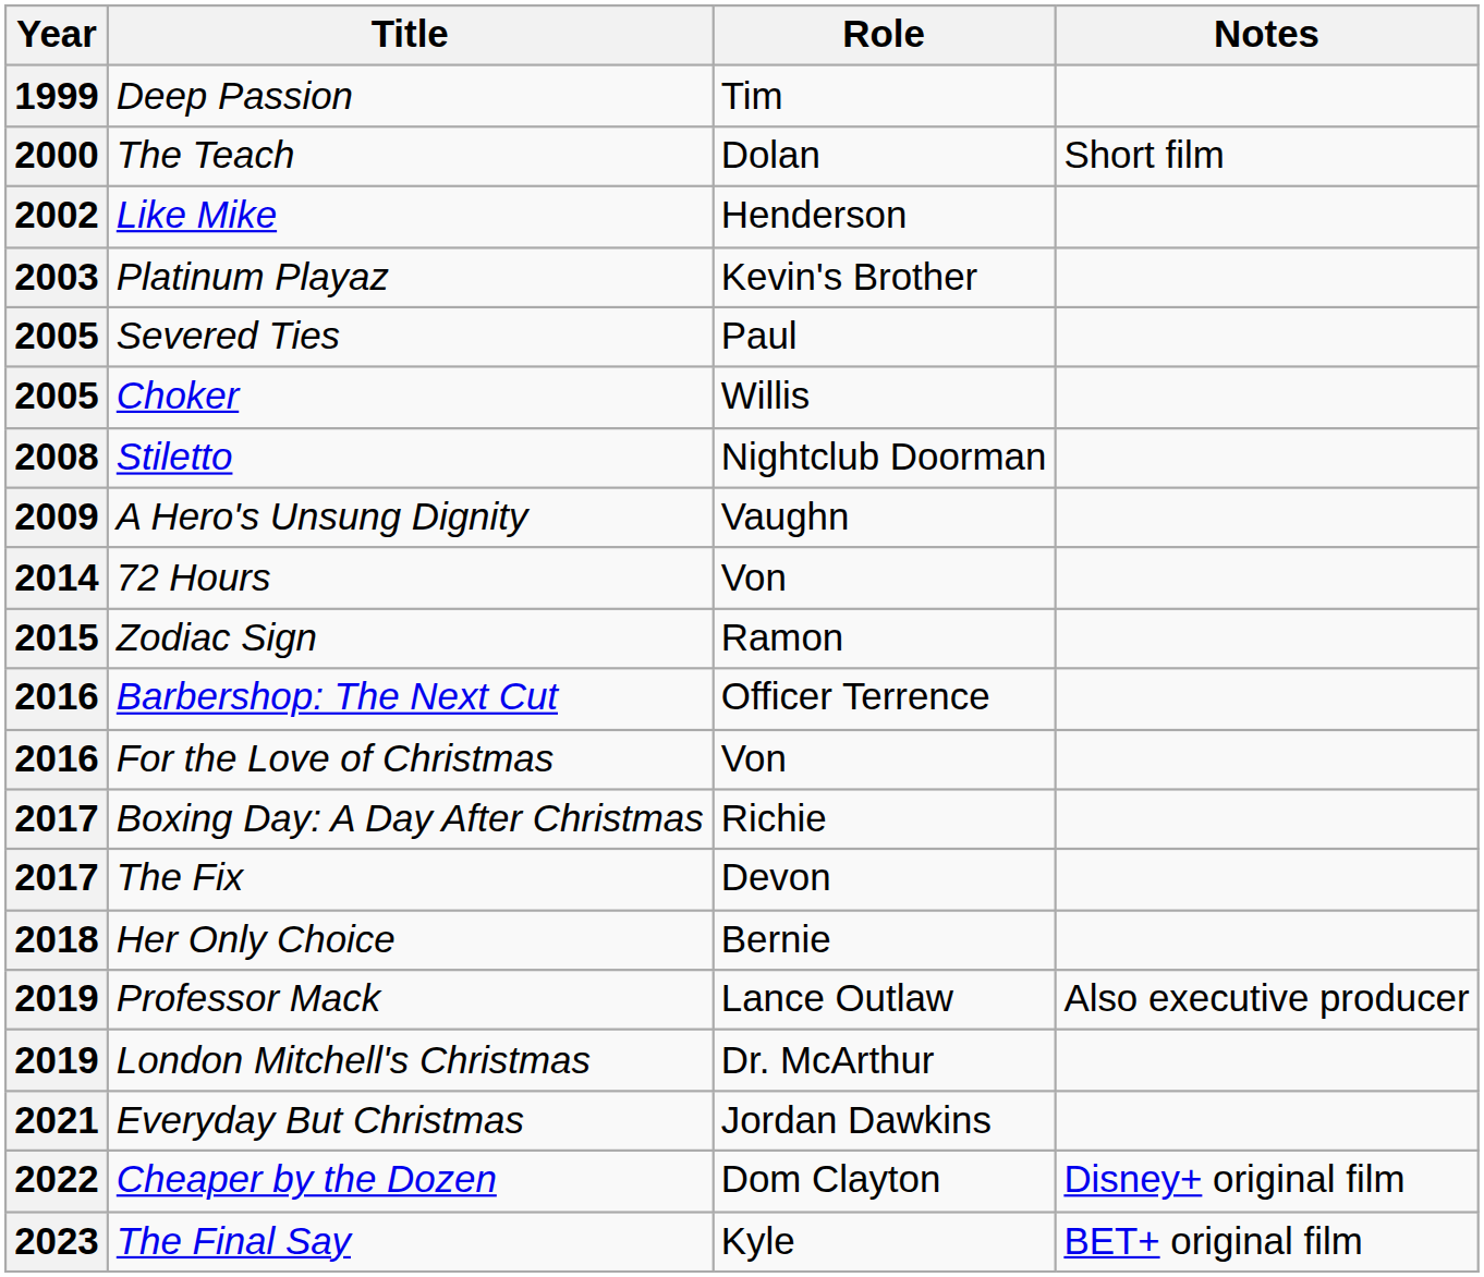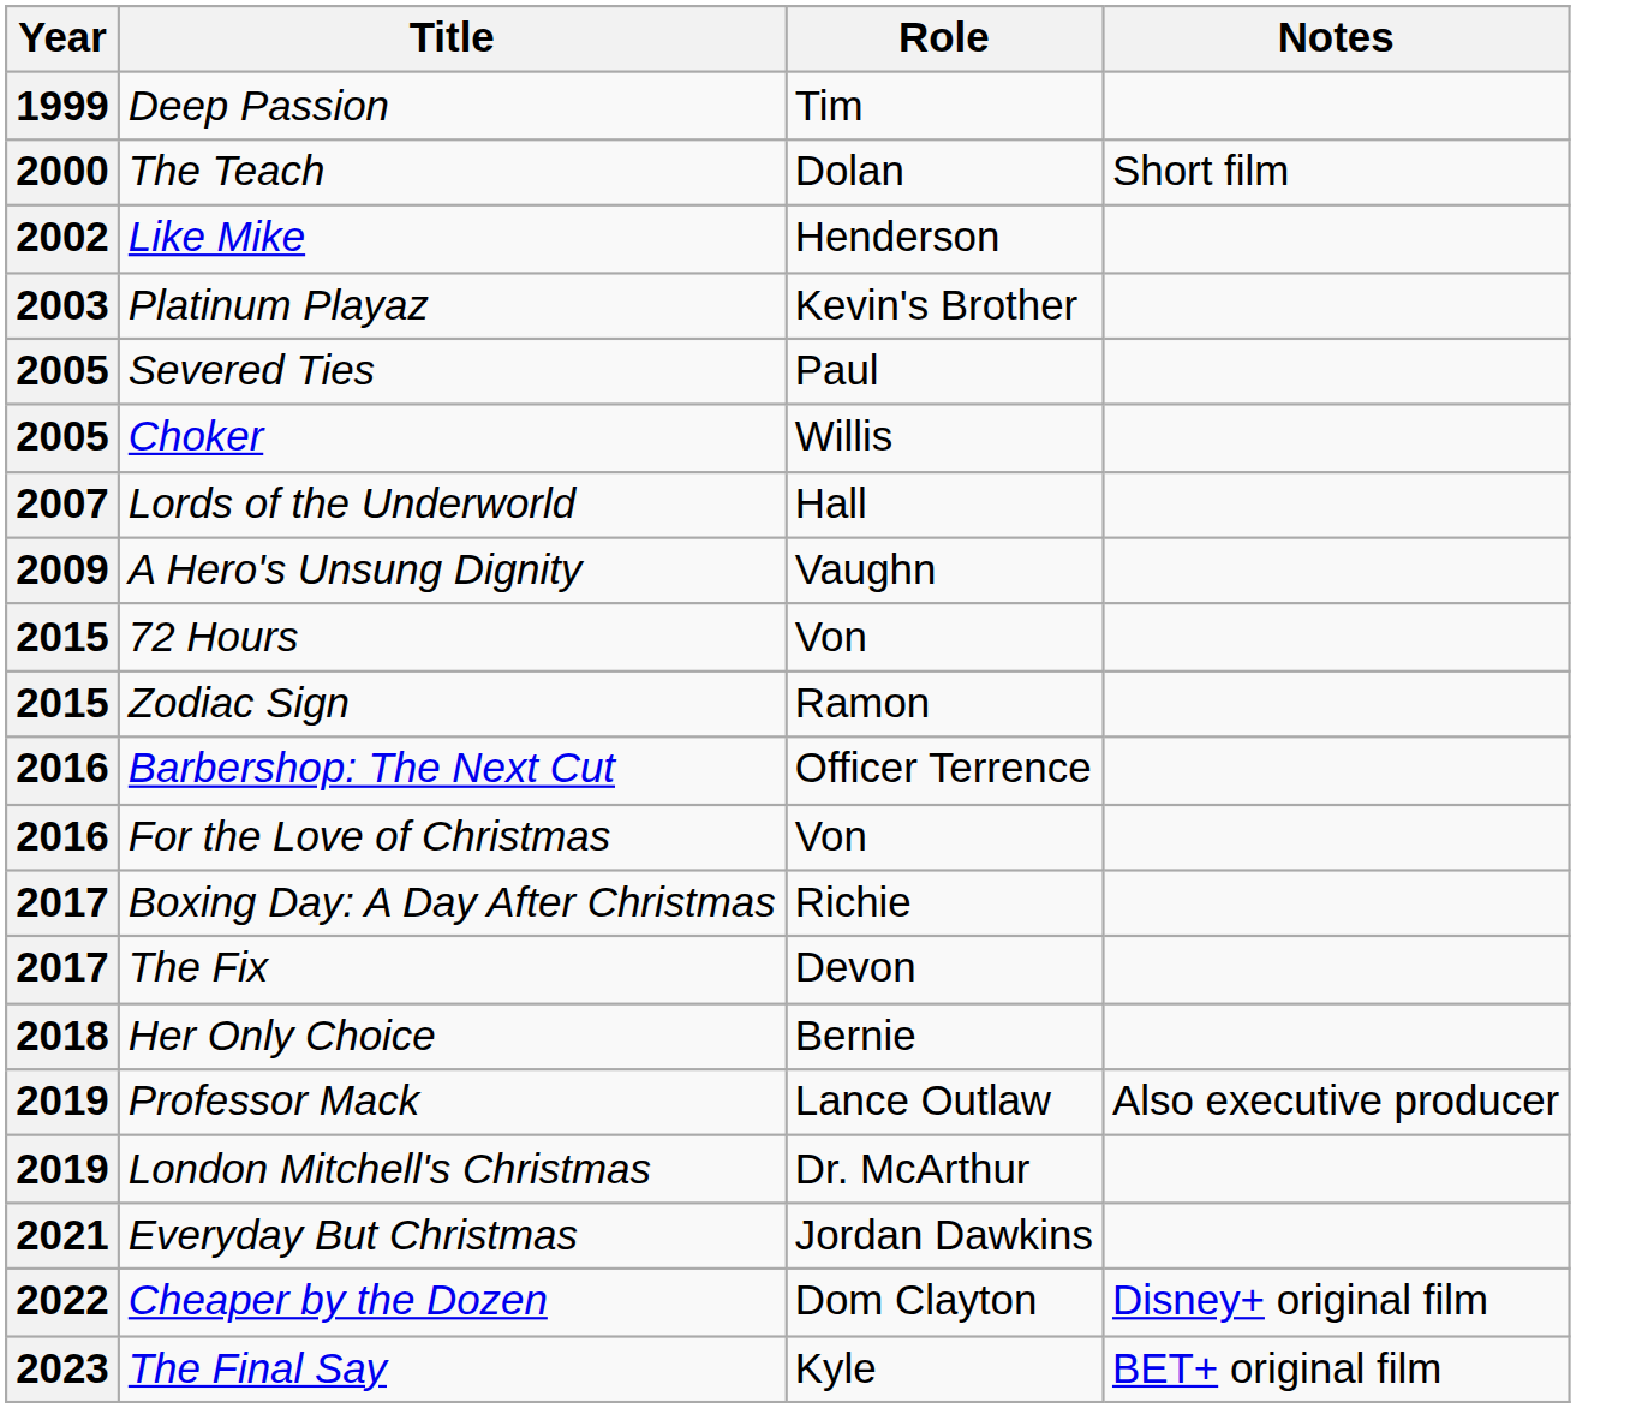+ row: 2007 | Lords of the Underworld | Hall
- row: 2008 | Stiletto | Nightclub Doorman
72 Hours | Year: 2014 -> 2015
